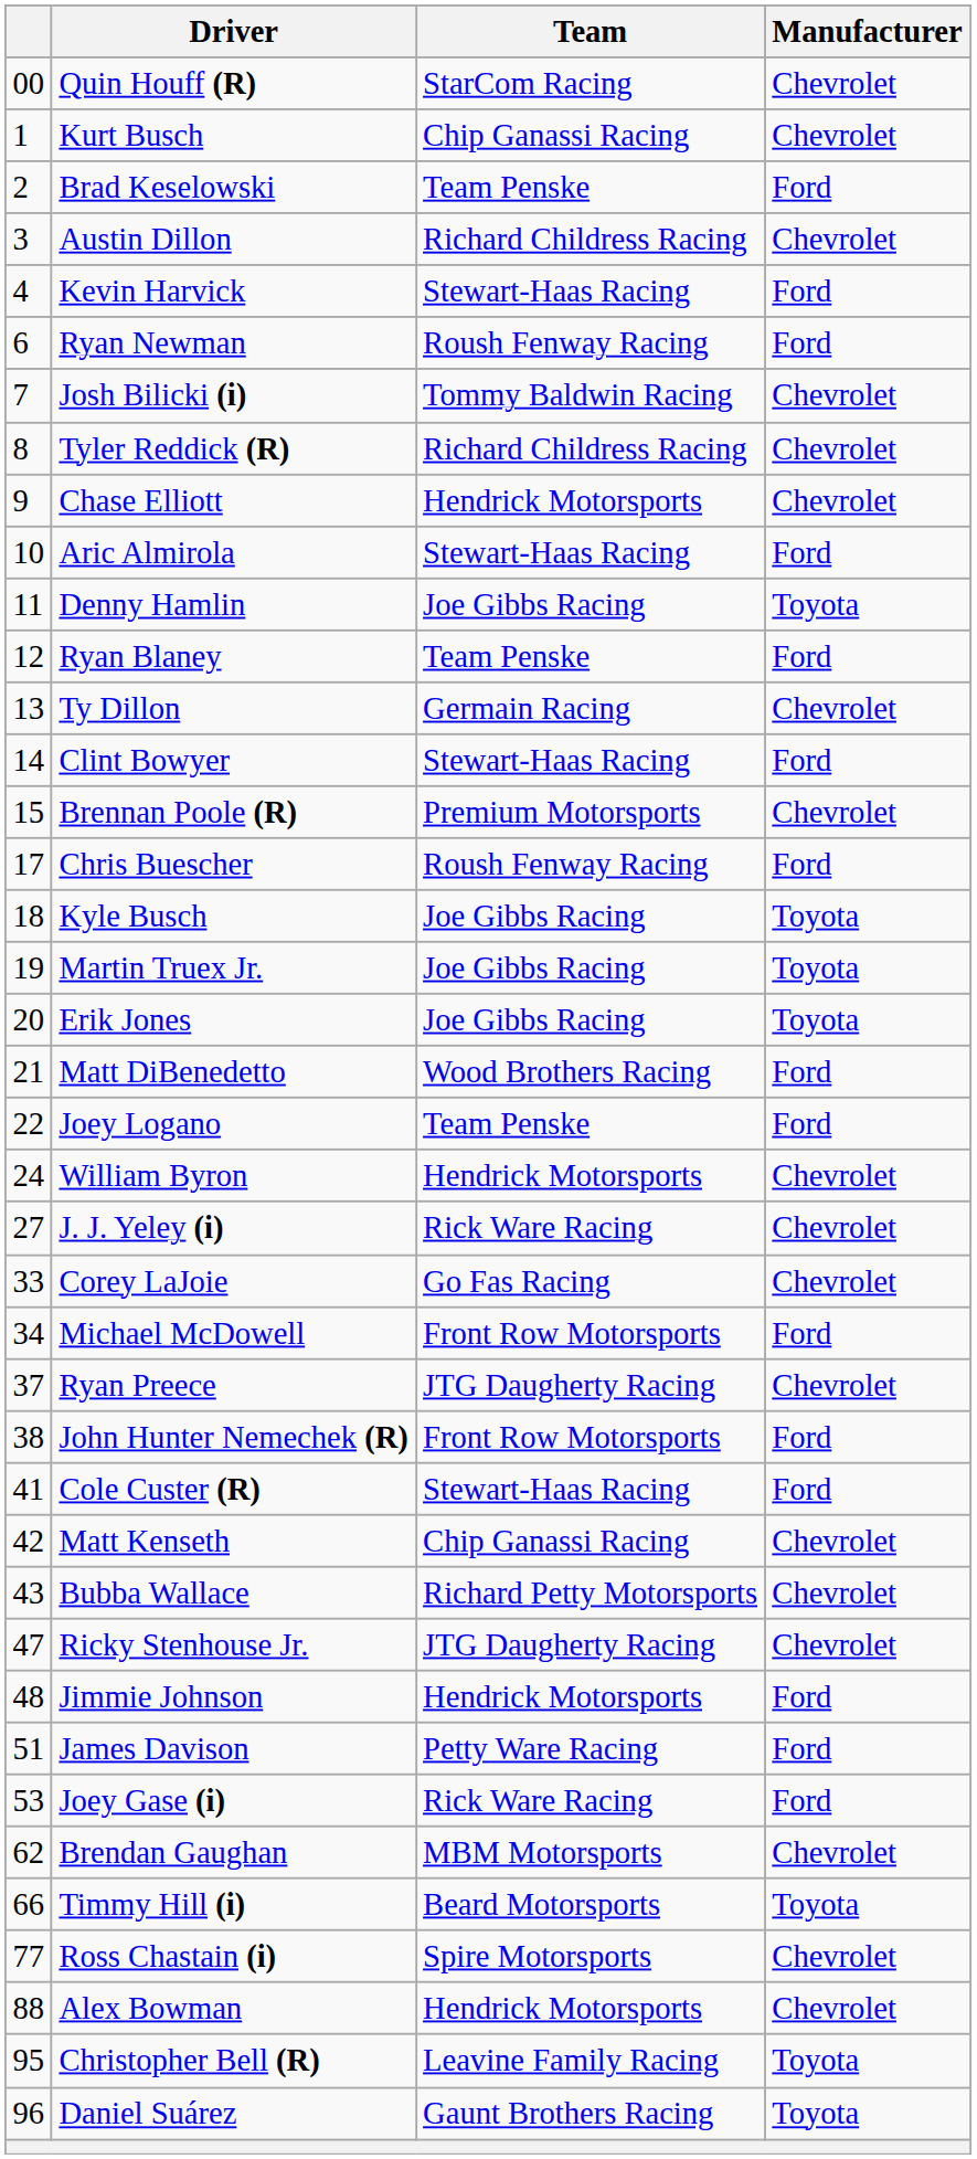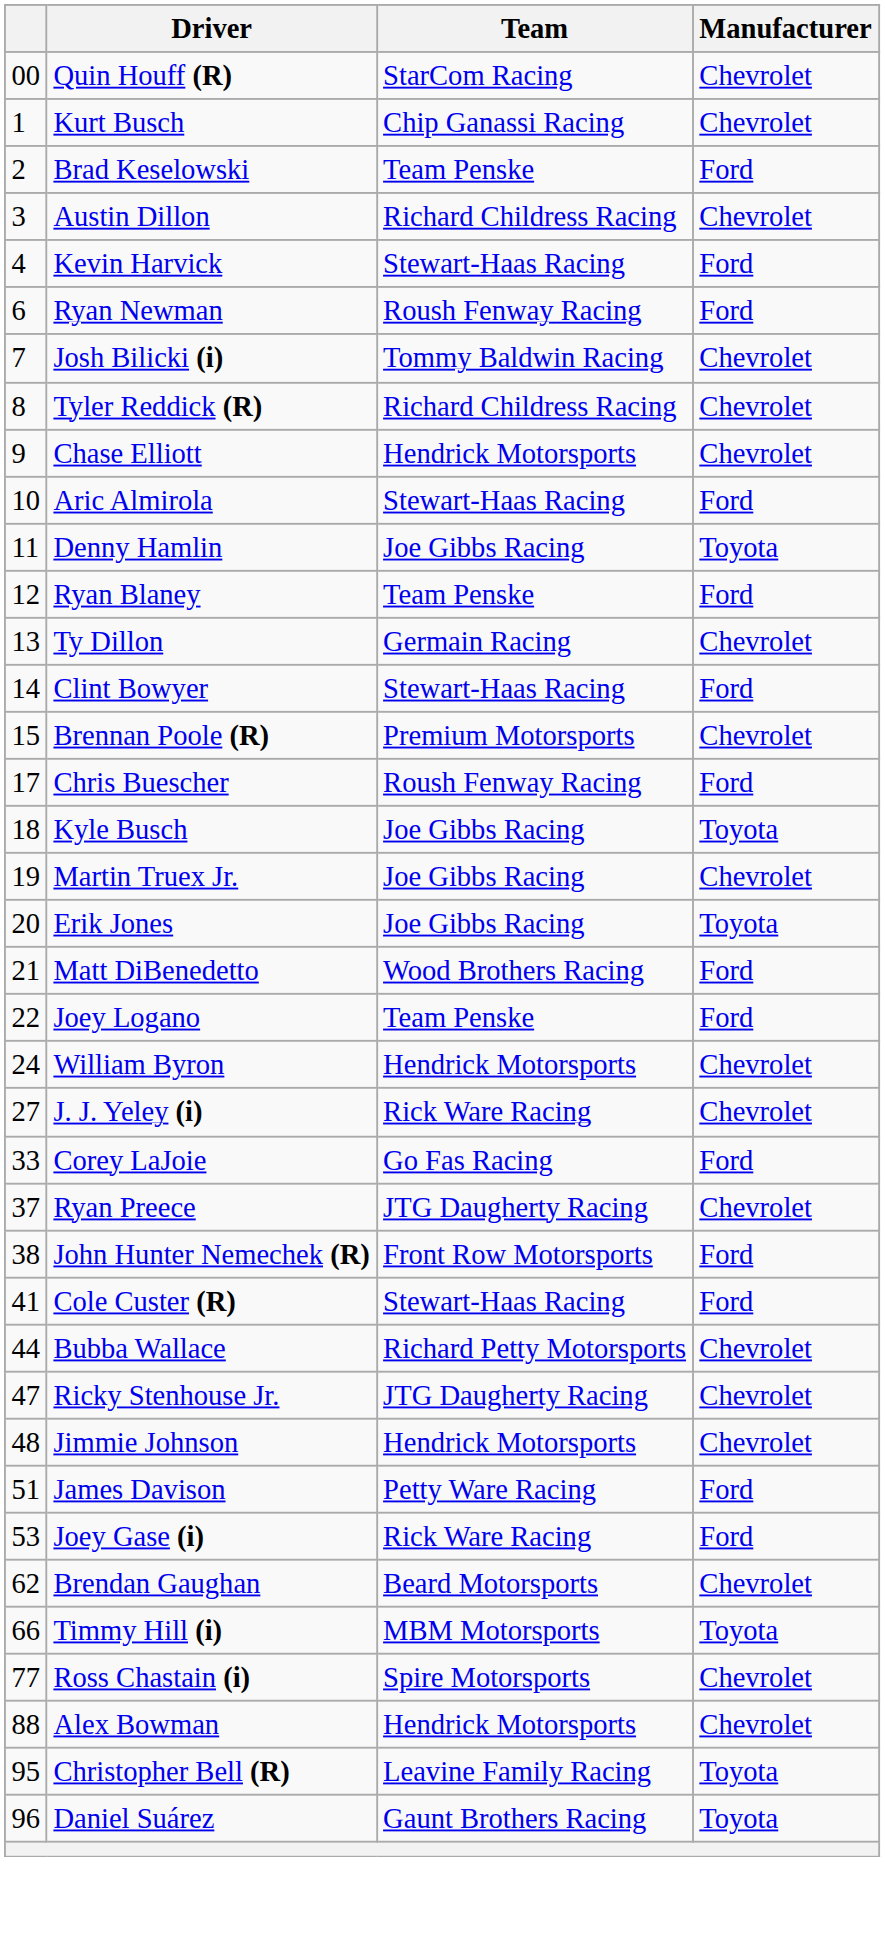Martin Truex Jr. | Manufacturer: Toyota -> Chevrolet
Corey LaJoie | Manufacturer: Chevrolet -> Ford
- row: 34 | Michael McDowell | Front Row Motorsports | Ford
- row: 42 | Matt Kenseth | Chip Ganassi Racing | Chevrolet
Bubba Wallace | column 1: 43 -> 44
Jimmie Johnson | Manufacturer: Ford -> Chevrolet
Brendan Gaughan | Team: MBM Motorsports -> Beard Motorsports
Timmy Hill (i) | Team: Beard Motorsports -> MBM Motorsports
